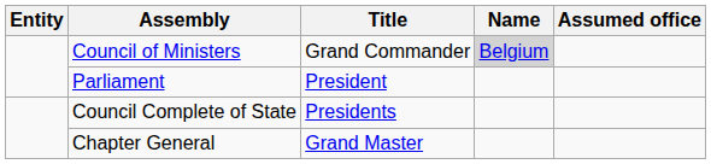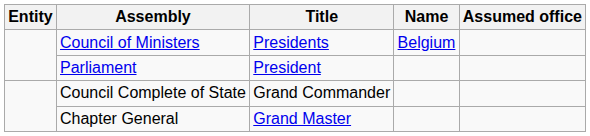Council of Ministers | Title: Grand Commander -> Presidents
Council of Ministers | Name: lightgrey background -> no background
Council Complete of State | Title: Presidents -> Grand Commander
